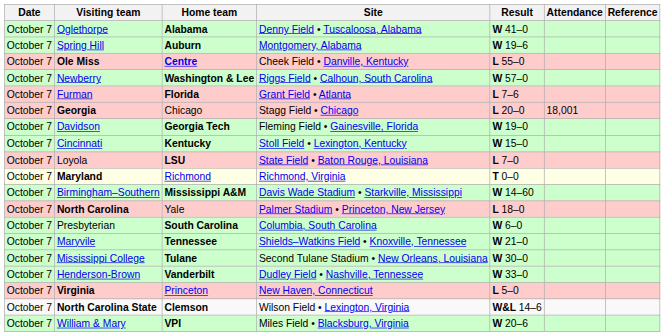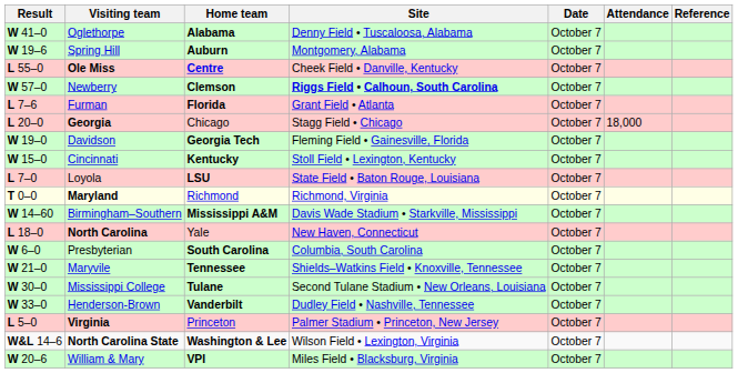columns swapped: Date <-> Result
Newberry | Home team: Washington & Lee -> Clemson
Newberry | Site: normal -> bold
Georgia | Attendance: 18,001 -> 18,000
North Carolina | Site: Palmer Stadium • Princeton, New Jersey -> New Haven, Connecticut
Virginia | Site: New Haven, Connecticut -> Palmer Stadium • Princeton, New Jersey
North Carolina State | Home team: Clemson -> Washington & Lee
